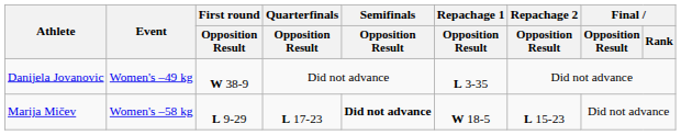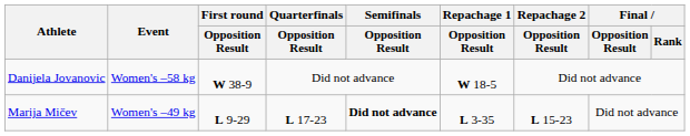Danijela Jovanovic | Event: Women's –49 kg -> Women's –58 kg
Danijela Jovanovic | Repachage 1 / Opposition Result: L 3-35 -> W 18-5
Marija Mičev | Event: Women's –58 kg -> Women's –49 kg
Marija Mičev | Repachage 1 / Opposition Result: W 18-5 -> L 3-35
